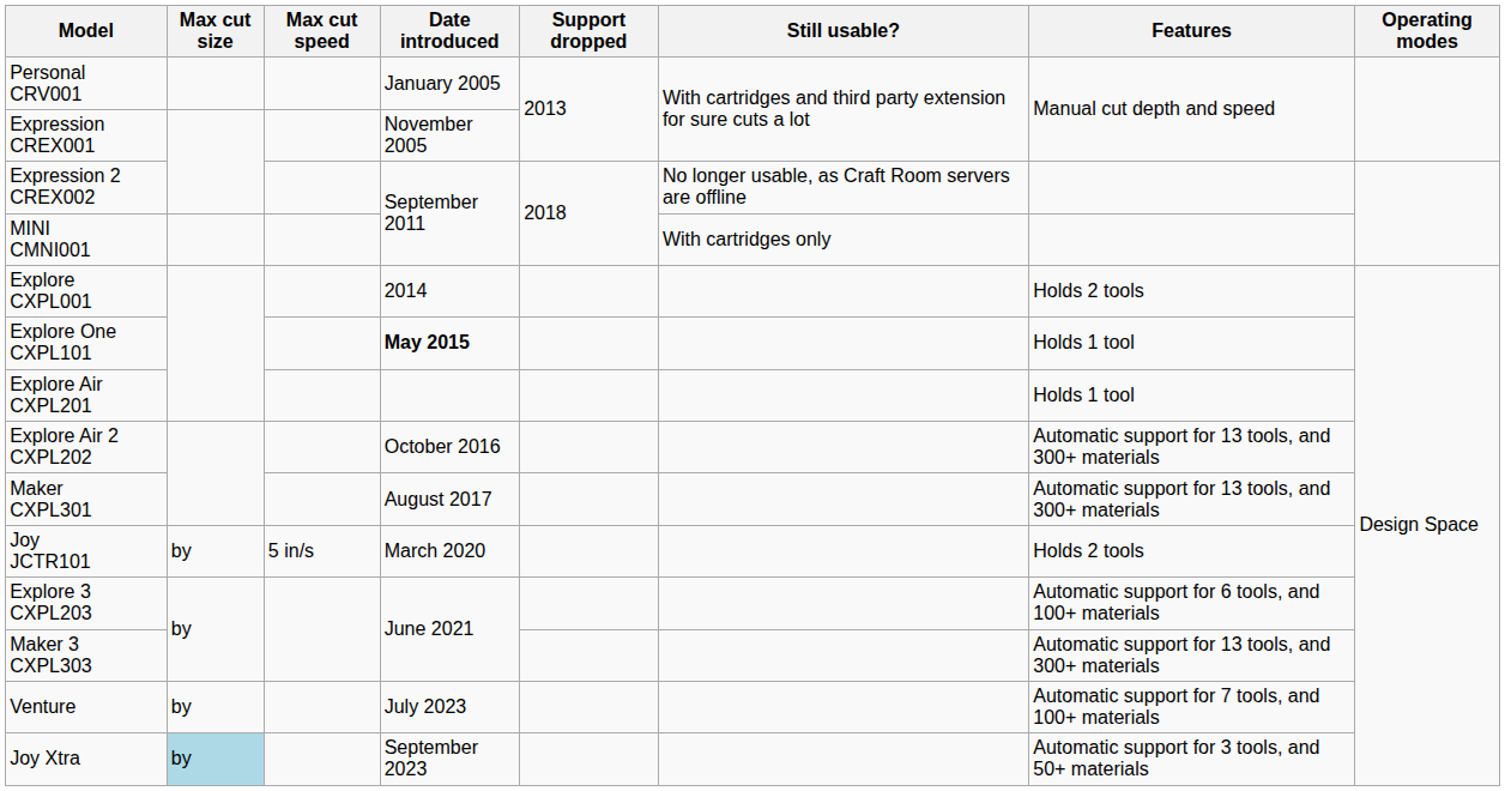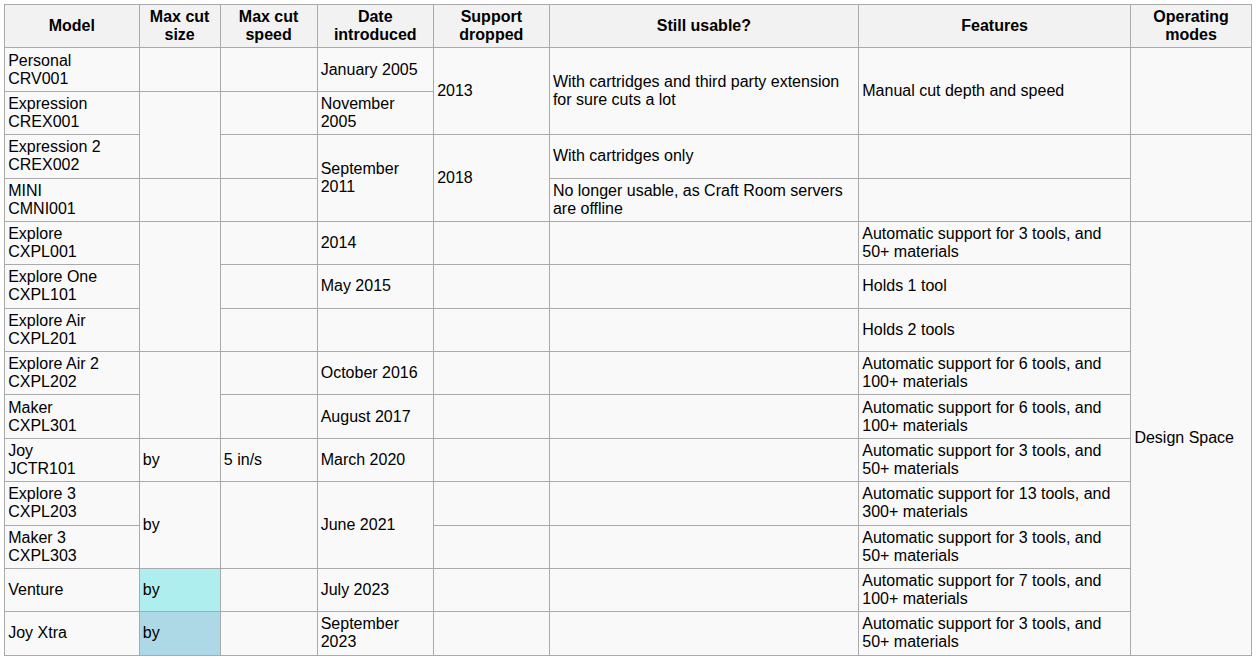Expression 2 CREX002 | Still usable?: No longer usable, as Craft Room servers are offline -> With cartridges only
MINI CMNI001 | Still usable?: With cartridges only -> No longer usable, as Craft Room servers are offline
Explore CXPL001 | Features: Holds 2 tools -> Automatic support for 3 tools, and 50+ materials
Explore One CXPL101 | Date introduced: bold -> normal
Explore Air CXPL201 | Features: Holds 1 tool -> Holds 2 tools
Explore Air 2 CXPL202 | Features: Automatic support for 13 tools, and 300+ materials -> Automatic support for 6 tools, and 100+ materials
Maker CXPL301 | Features: Automatic support for 13 tools, and 300+ materials -> Automatic support for 6 tools, and 100+ materials
Joy JCTR101 | Features: Holds 2 tools -> Automatic support for 3 tools, and 50+ materials
Explore 3 CXPL203 | Features: Automatic support for 6 tools, and 100+ materials -> Automatic support for 13 tools, and 300+ materials
Maker 3 CXPL303 | Features: Automatic support for 13 tools, and 300+ materials -> Automatic support for 3 tools, and 50+ materials
Venture | Max cut size: no background -> paleturquoise background
